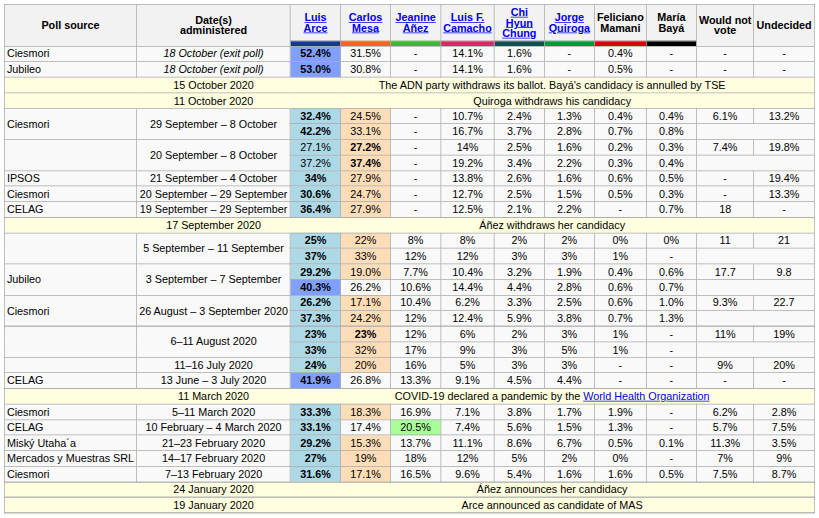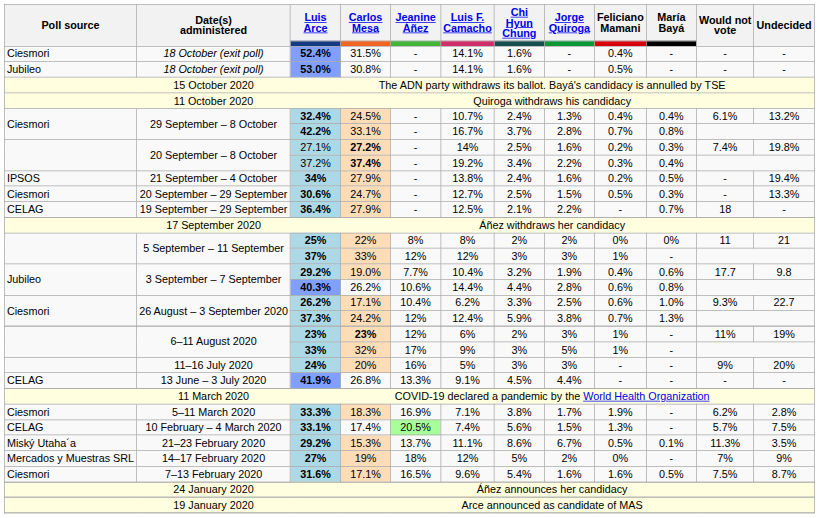34% | Chi Hyun Chung: 2.6% -> 2.4%
34% | Feliciano Mamani: 0.6% -> 0.2%
40.3% | María Bayá: 0.7% -> 0.8%
